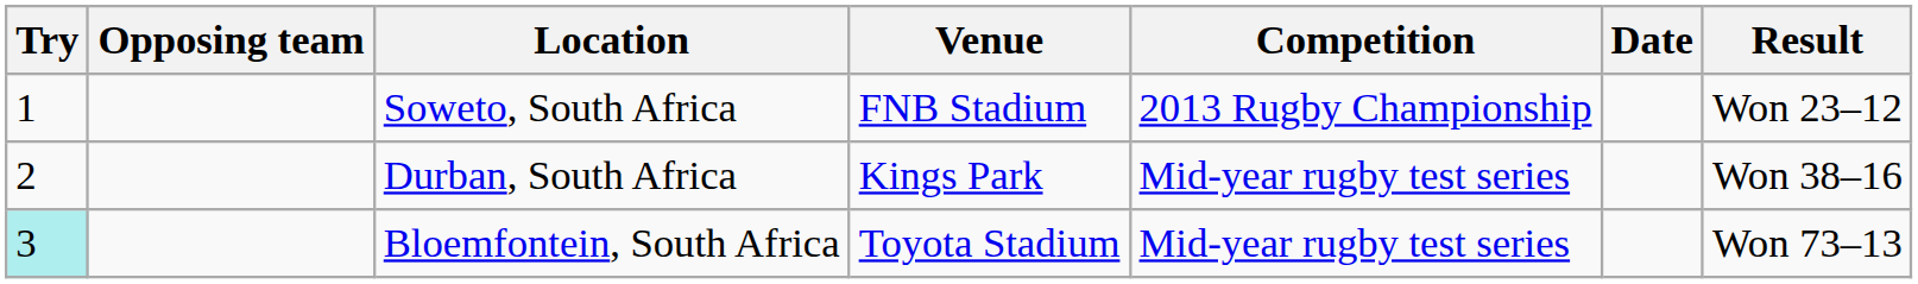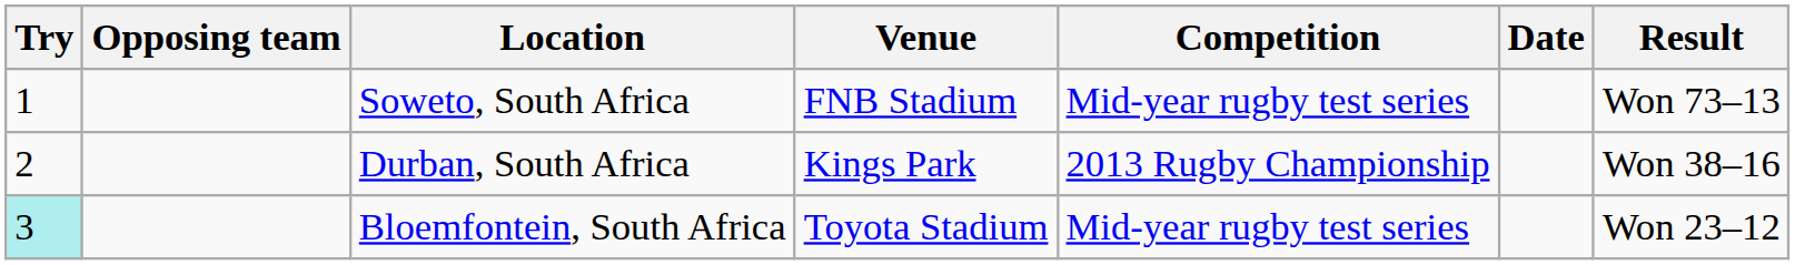Soweto, South Africa | Competition: 2013 Rugby Championship -> Mid-year rugby test series
Soweto, South Africa | Result: Won 23–12 -> Won 73–13
Durban, South Africa | Competition: Mid-year rugby test series -> 2013 Rugby Championship
Bloemfontein, South Africa | Result: Won 73–13 -> Won 23–12
